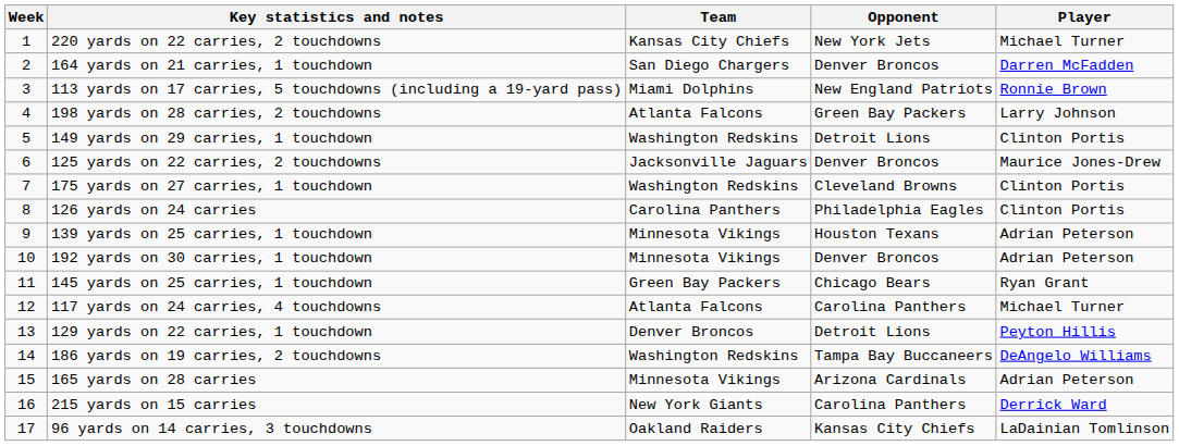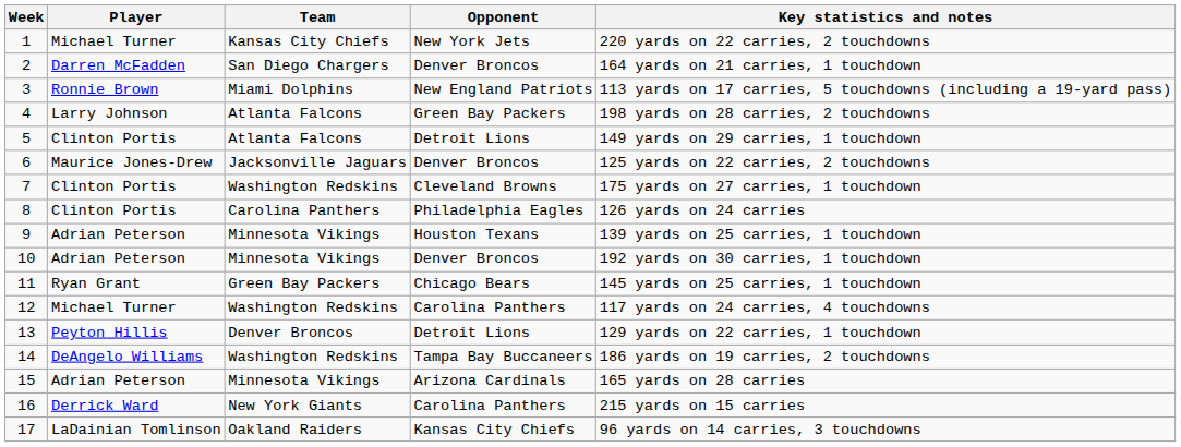columns swapped: Player <-> Key statistics and notes
5 | Team: Washington Redskins -> Atlanta Falcons
12 | Team: Atlanta Falcons -> Washington Redskins
